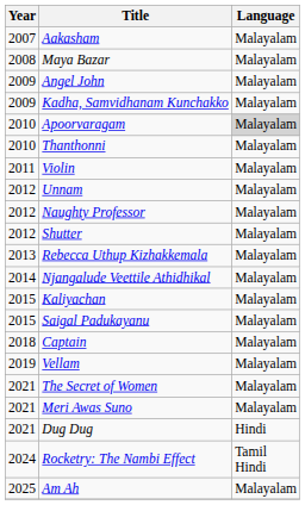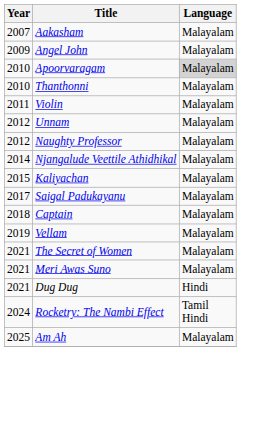- row: 2008 | Maya Bazar | Malayalam
- row: 2009 | Kadha, Samvidhanam Kunchakko | Malayalam
- row: 2012 | Shutter | Malayalam
- row: 2013 | Rebecca Uthup Kizhakkemala | Malayalam
Saigal Padukayanu | Year: 2015 -> 2017
